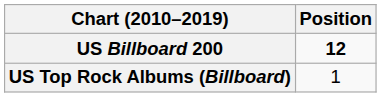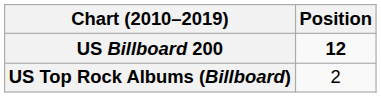US Top Rock Albums (Billboard) | Position: 1 -> 2
